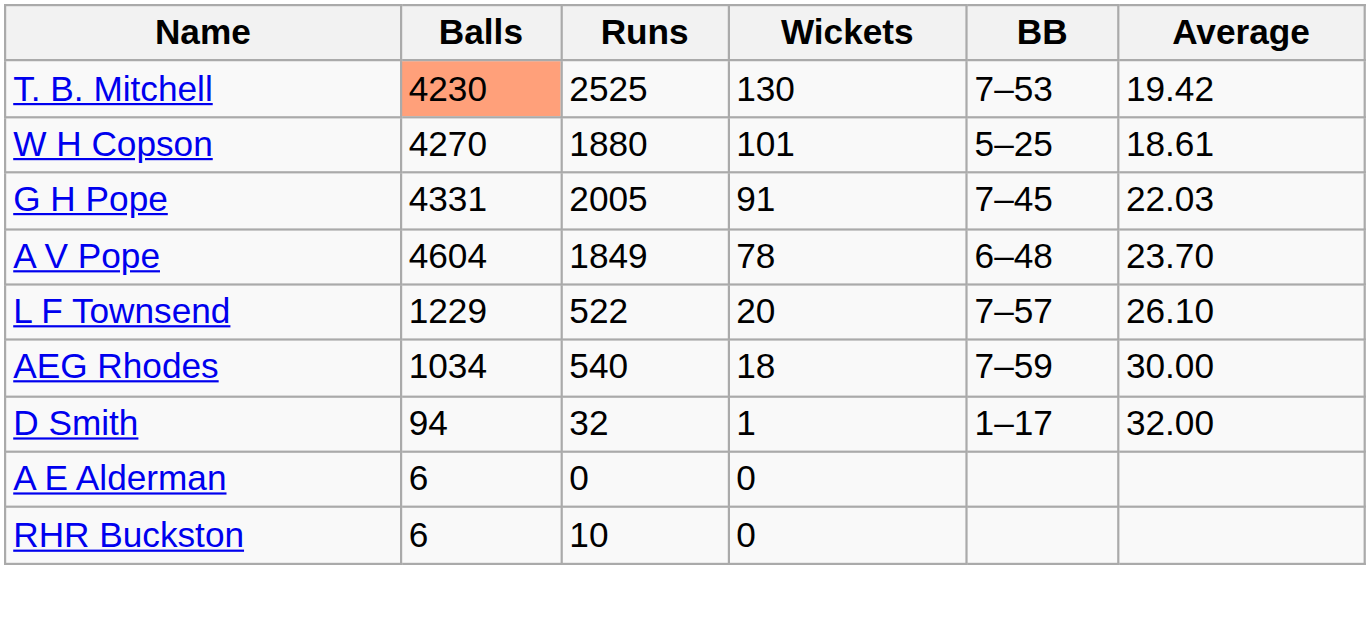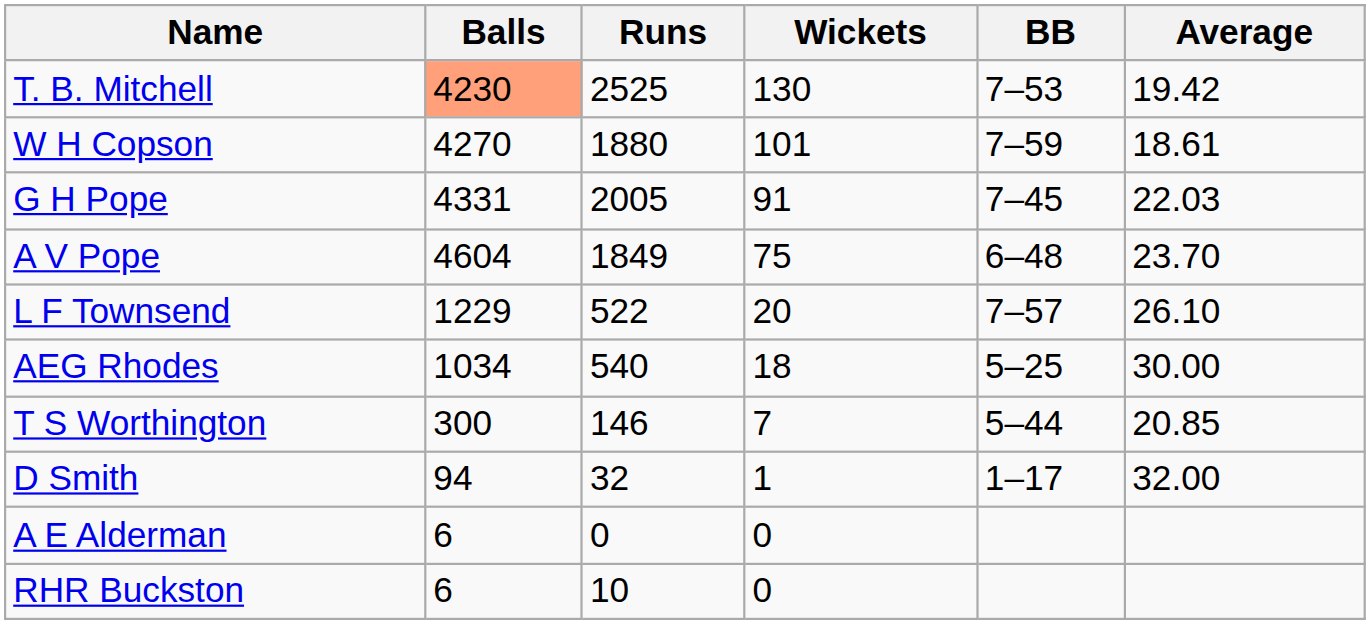W H Copson | BB: 5–25 -> 7–59
A V Pope | Wickets: 78 -> 75
AEG Rhodes | BB: 7–59 -> 5–25
+ row: T S Worthington | 300 | 146 | 7 | 5–44 | 20.85
